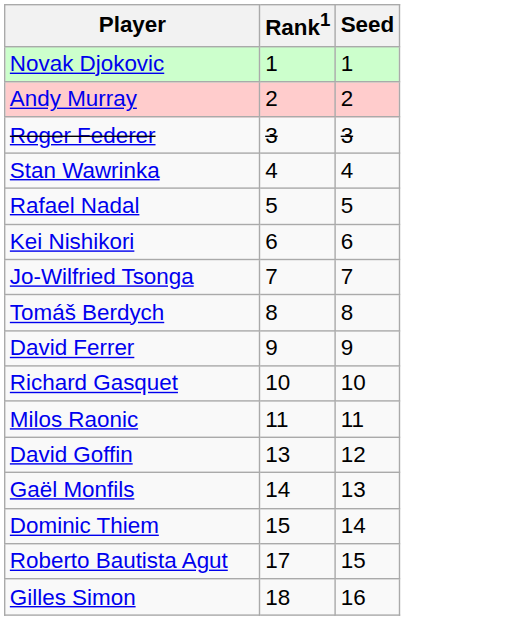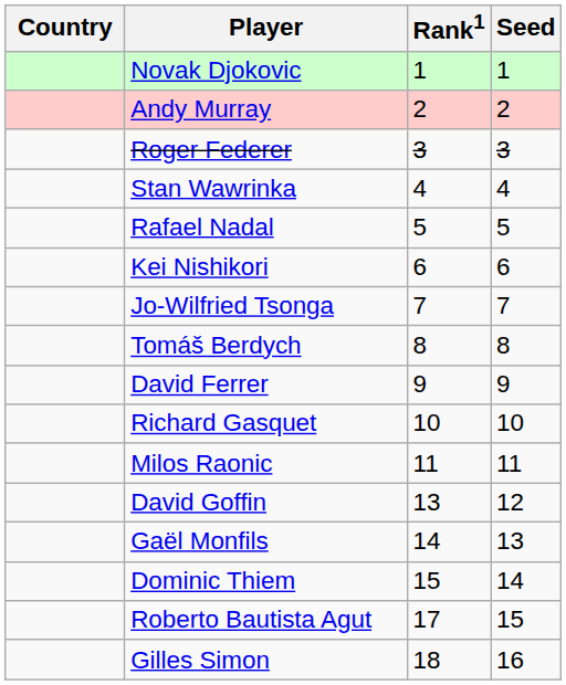+ column: Country
